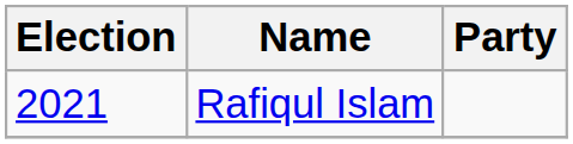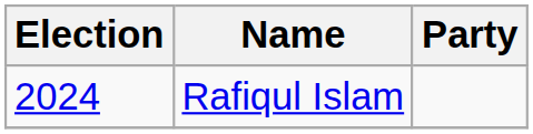Rafiqul Islam | Election: 2021 -> 2024
